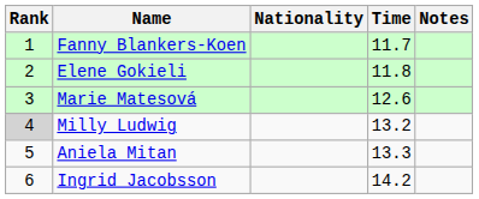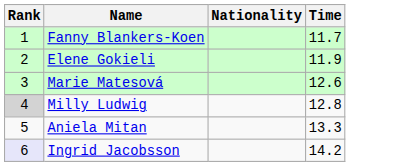- column: Notes
Elene Gokieli | Time: 11.8 -> 11.9
Milly Ludwig | Time: 13.2 -> 12.8
Ingrid Jacobsson | Rank: no background -> lavender background
